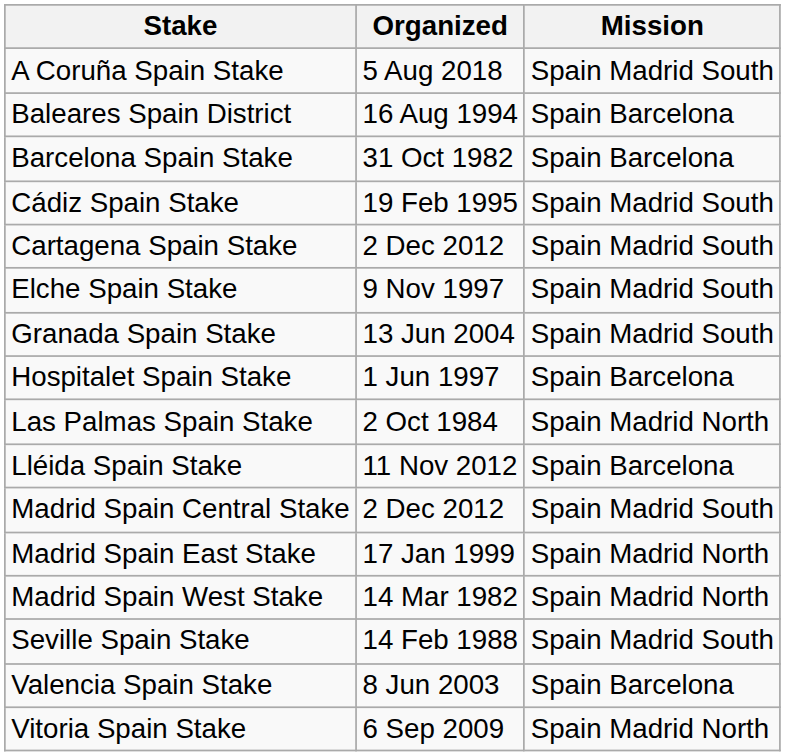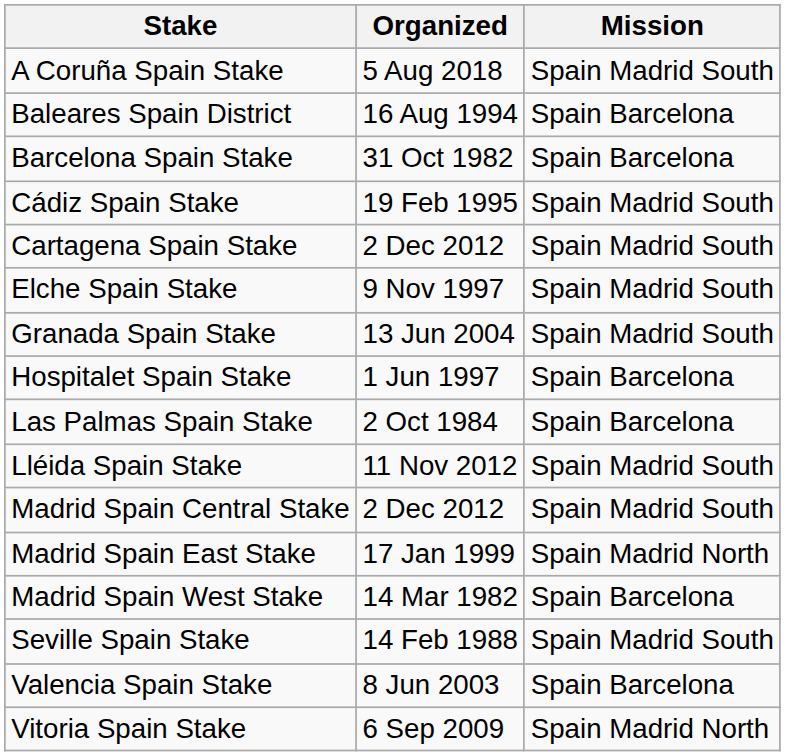Las Palmas Spain Stake | Mission: Spain Madrid North -> Spain Barcelona
Lléida Spain Stake | Mission: Spain Barcelona -> Spain Madrid South
Madrid Spain West Stake | Mission: Spain Madrid North -> Spain Barcelona
